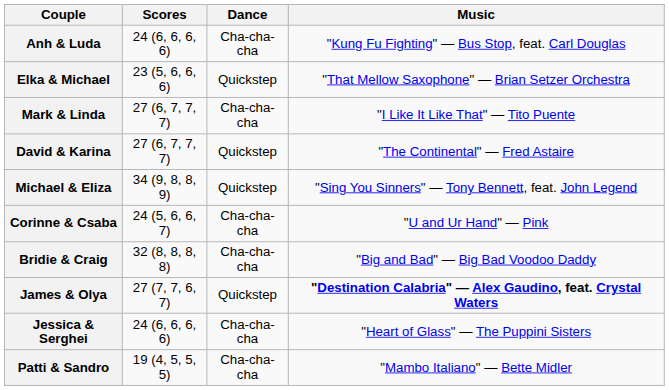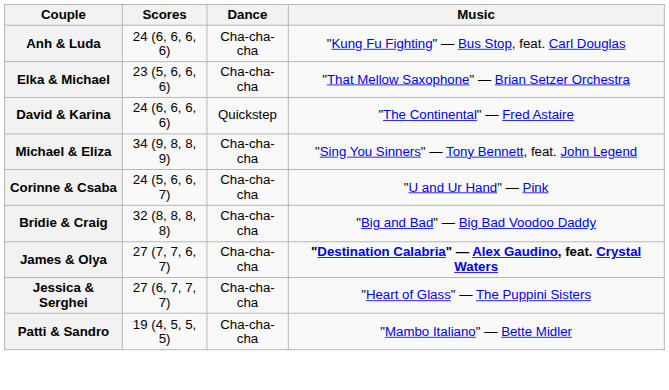Elka & Michael | Dance: Quickstep -> Cha-cha-cha
- row: Mark & Linda | 27 (6, 7, 7, 7) | Cha-cha-cha | "I Like It Like That" — Tito Puente
David & Karina | Scores: 27 (6, 7, 7, 7) -> 24 (6, 6, 6, 6)
Michael & Eliza | Dance: Quickstep -> Cha-cha-cha
James & Olya | Dance: Quickstep -> Cha-cha-cha
Jessica & Serghei | Scores: 24 (6, 6, 6, 6) -> 27 (6, 7, 7, 7)
